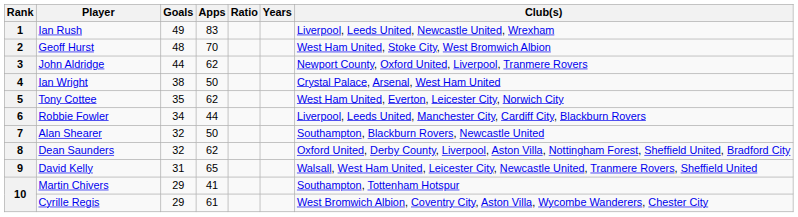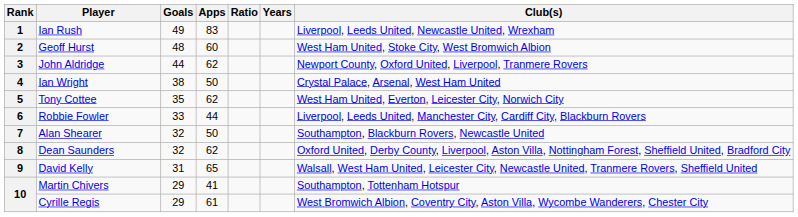2 | Apps: 70 -> 60
6 | Goals: 34 -> 33
